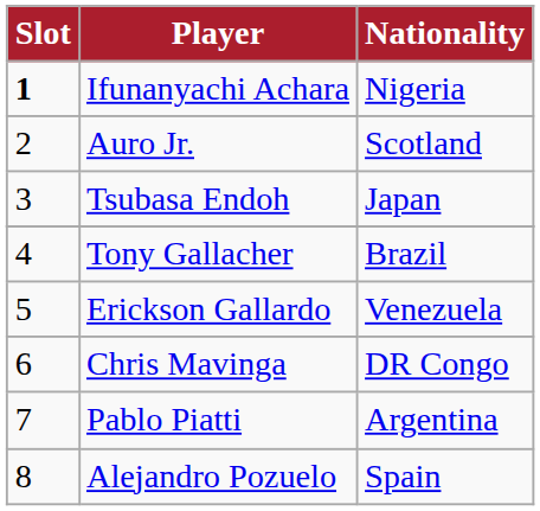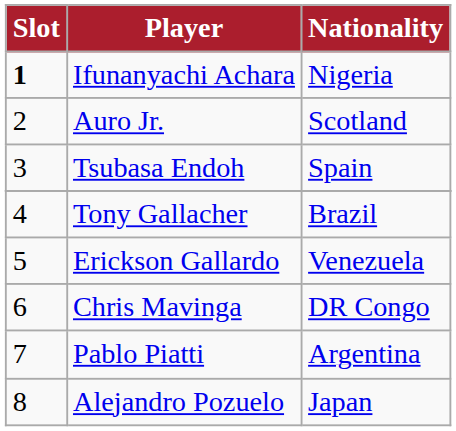Tsubasa Endoh | Nationality: Japan -> Spain
Alejandro Pozuelo | Nationality: Spain -> Japan
